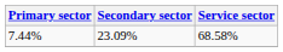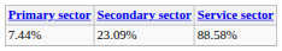7.44% | Service sector: 68.58% -> 88.58%
